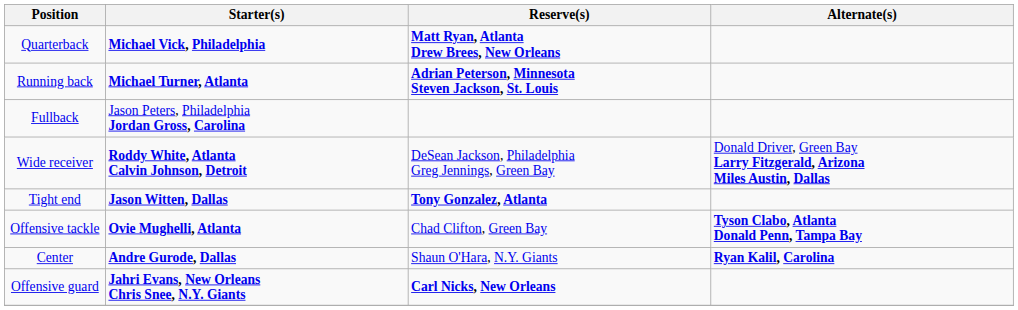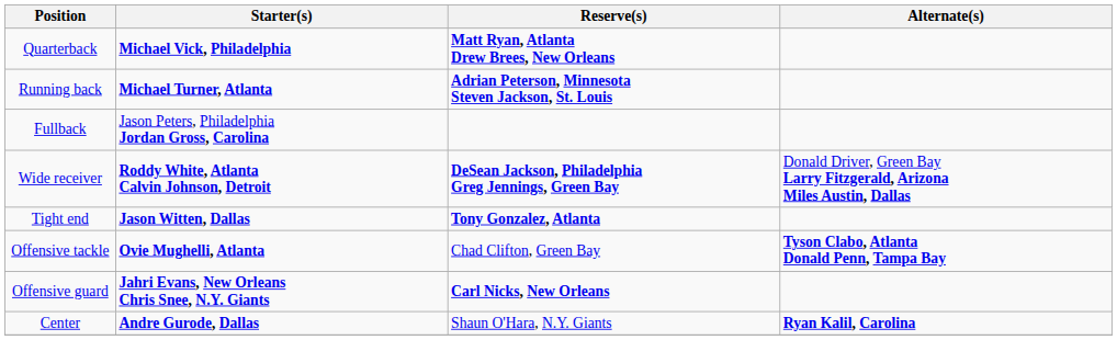Wide receiver | Reserve(s): normal -> bold
rows swapped: Offensive guard <-> Center
